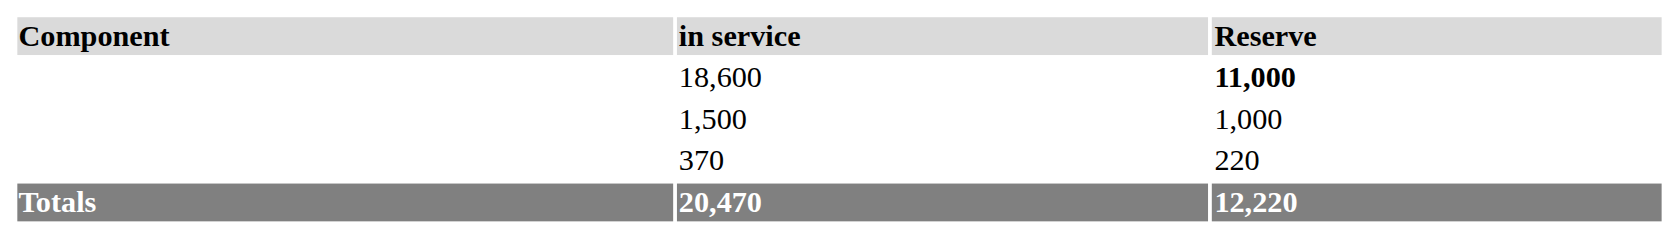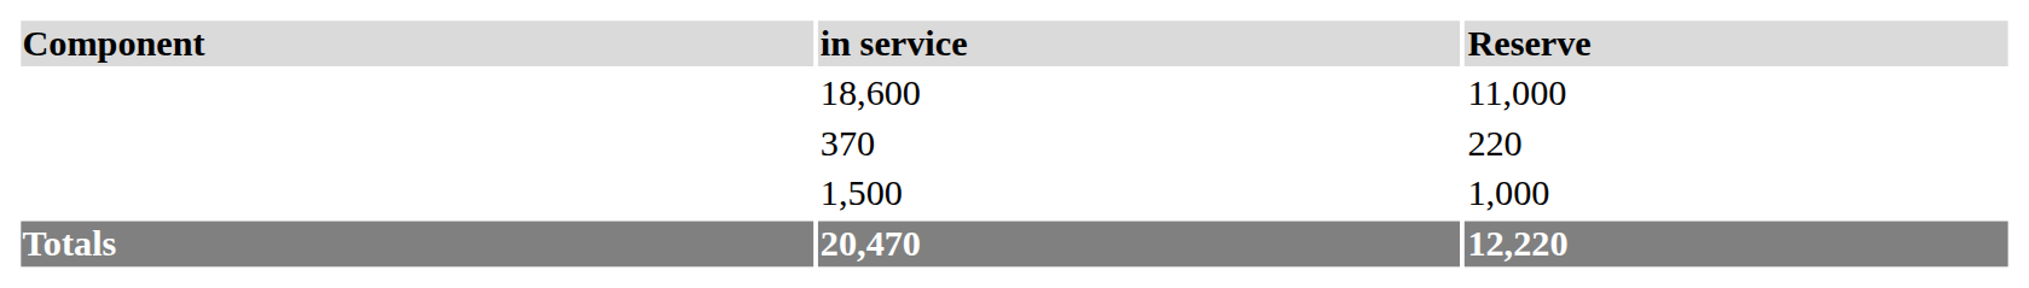18,600 | Reserve: bold -> normal
rows swapped: 370 <-> 1,500
